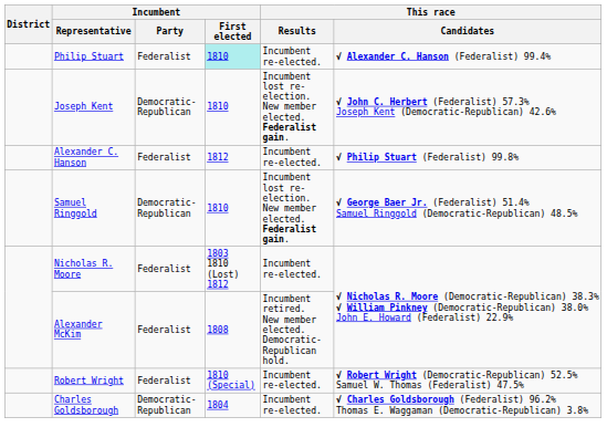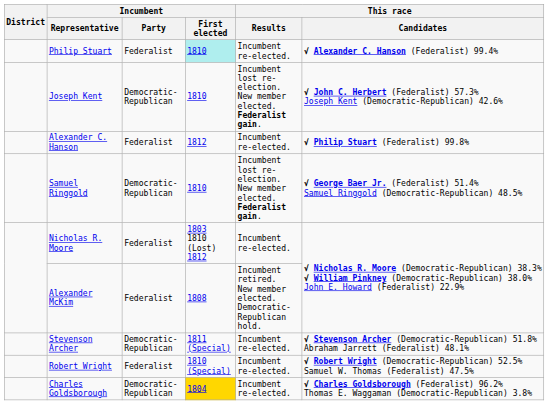+ row: Stevenson Archer | Democratic-Republican | 1811 (Special) | Incumbent re-elected. | √ Stevenson Archer (Democratic-Republican) 51.8% Abraham Jarrett (Federalist) 48.1%
Charles Goldsborough | Incumbent / First elected: no background -> gold background
